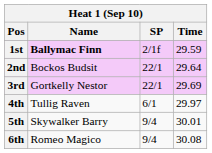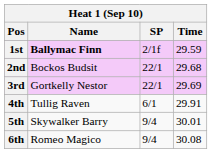2nd | Time: 29.64 -> 29.68
4th | Time: 29.97 -> 29.91
